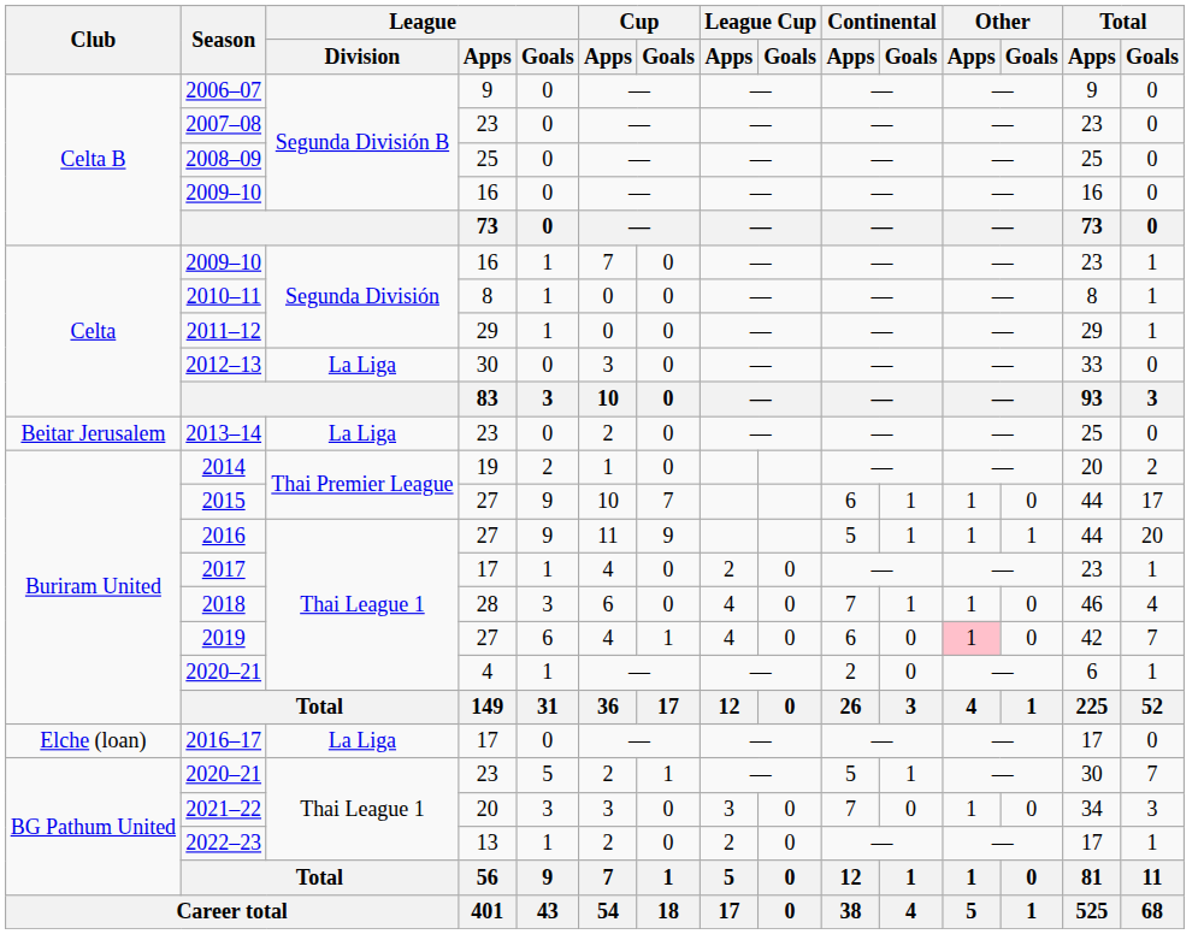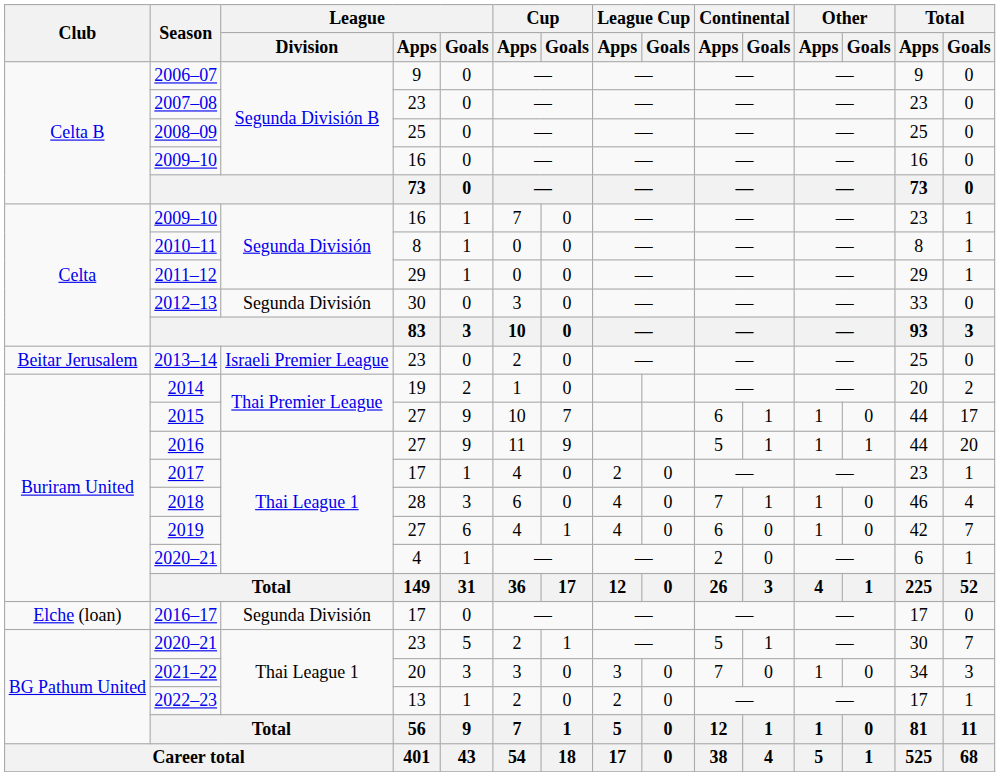2012–13 | League / Division: La Liga -> Segunda División
2013–14 | League / Division: La Liga -> Israeli Premier League
2019 | Other / Apps: pink background -> no background
2016–17 | League / Division: La Liga -> Segunda División
